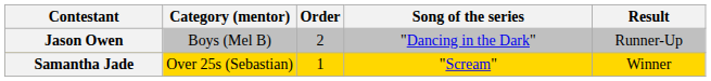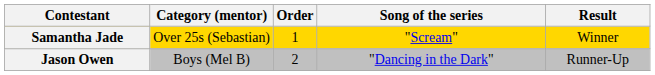rows swapped: Samantha Jade <-> Jason Owen
